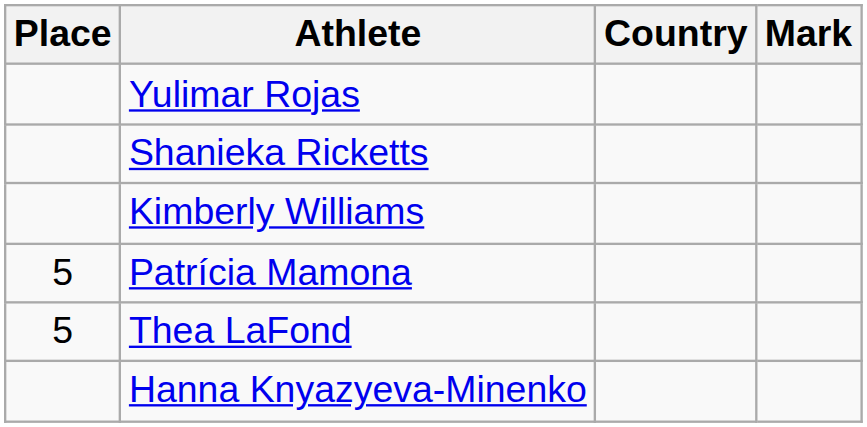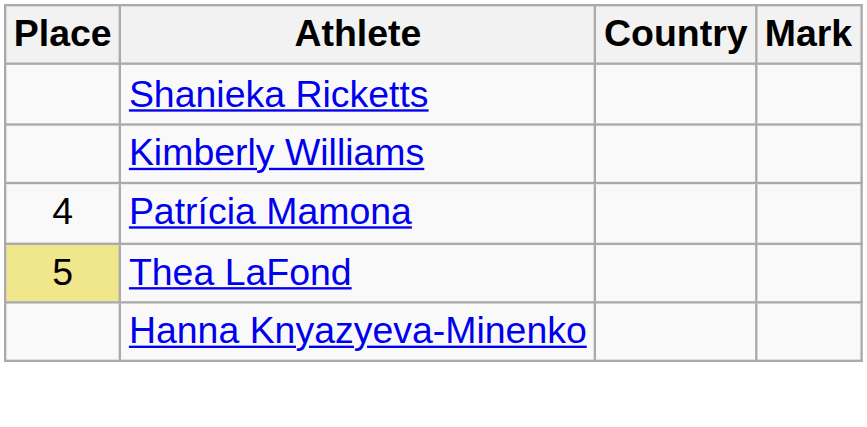- row: Yulimar Rojas
Patrícia Mamona | Place: 5 -> 4
Thea LaFond | Place: no background -> khaki background
